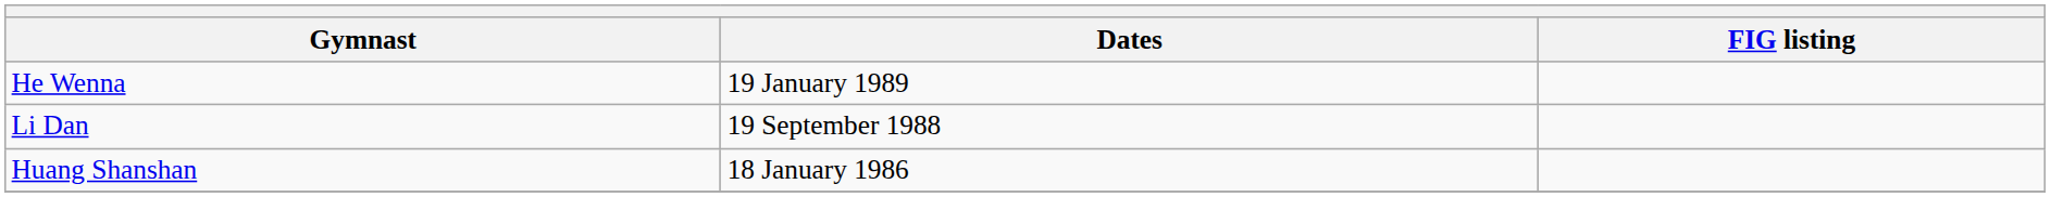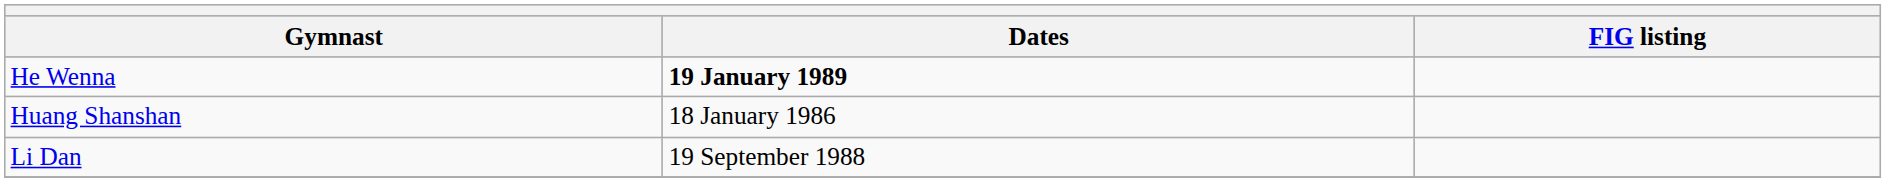He Wenna | Dates: normal -> bold
rows swapped: Huang Shanshan <-> Li Dan
